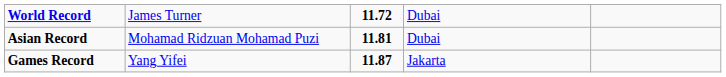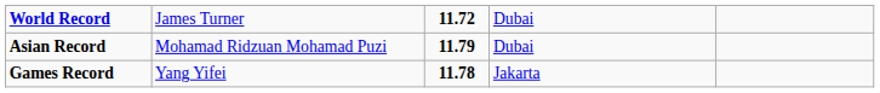Asian Record | column 3: 11.81 -> 11.79
Games Record | column 3: 11.87 -> 11.78
